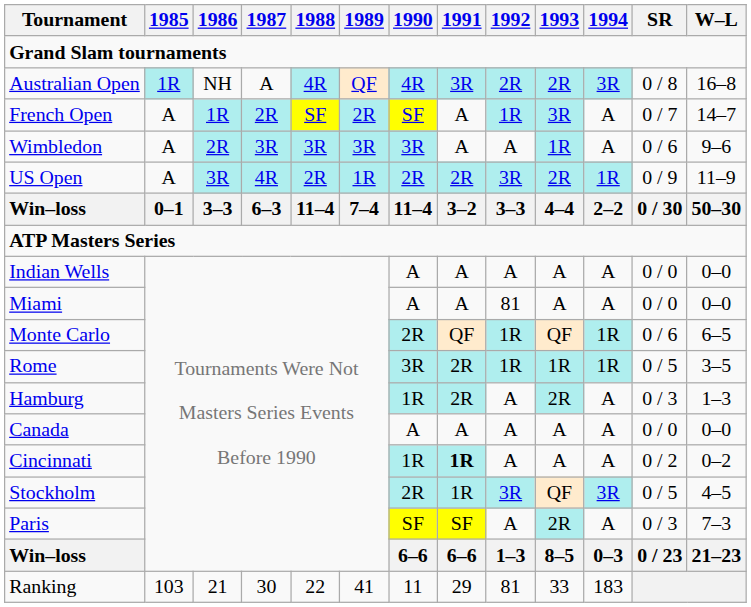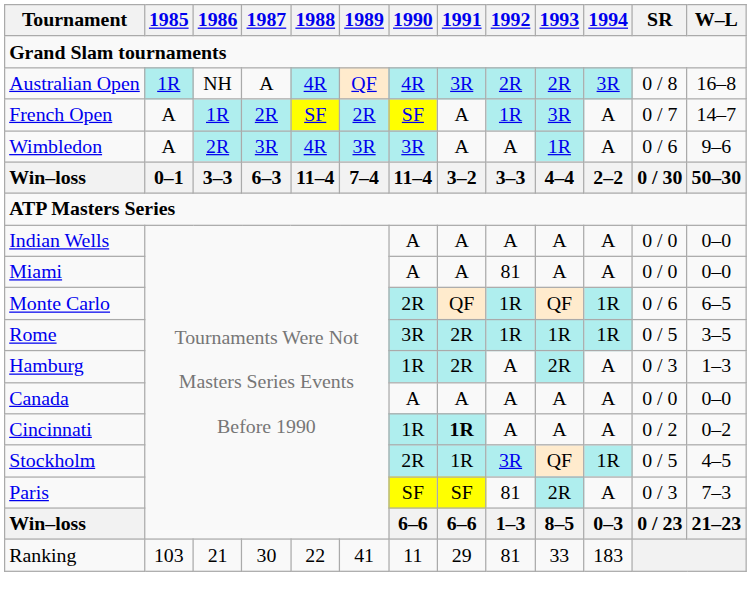Wimbledon | 1988: 3R -> 4R
- row: US Open | A | 3R | 4R | 2R | 1R | 2R | 2R | 3R | 2R | 1R | 0 / 9 | 11–9
Stockholm | 1994: 3R -> 1R
Paris | 1992: A -> 81
